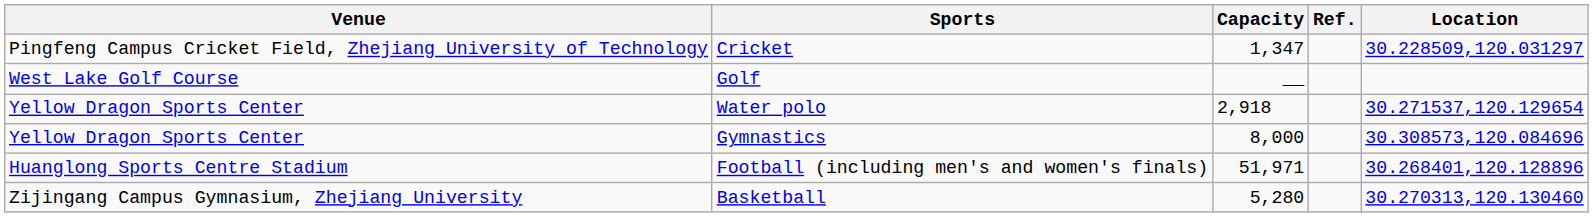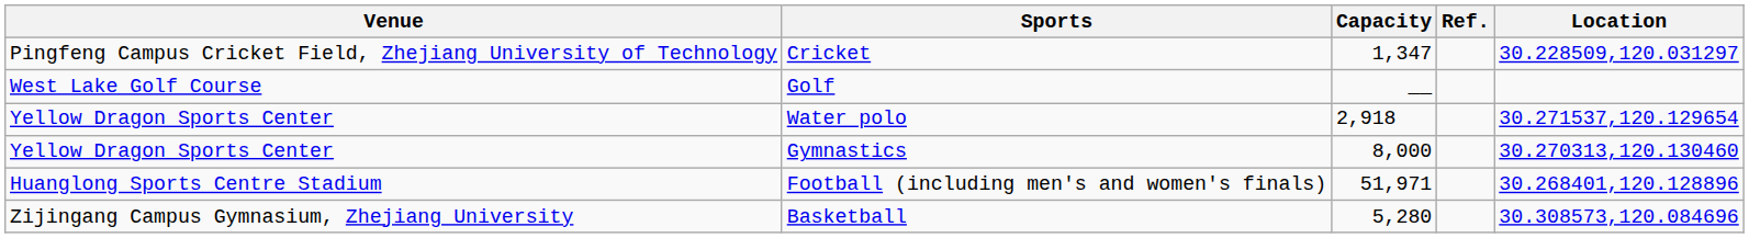Gymnastics | Location: 30.308573,120.084696 -> 30.270313,120.130460
Basketball | Location: 30.270313,120.130460 -> 30.308573,120.084696
